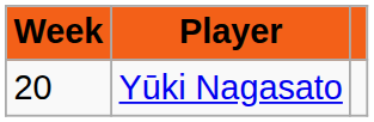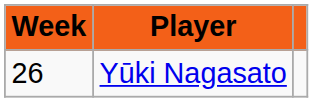Yūki Nagasato | Week: 20 -> 26
